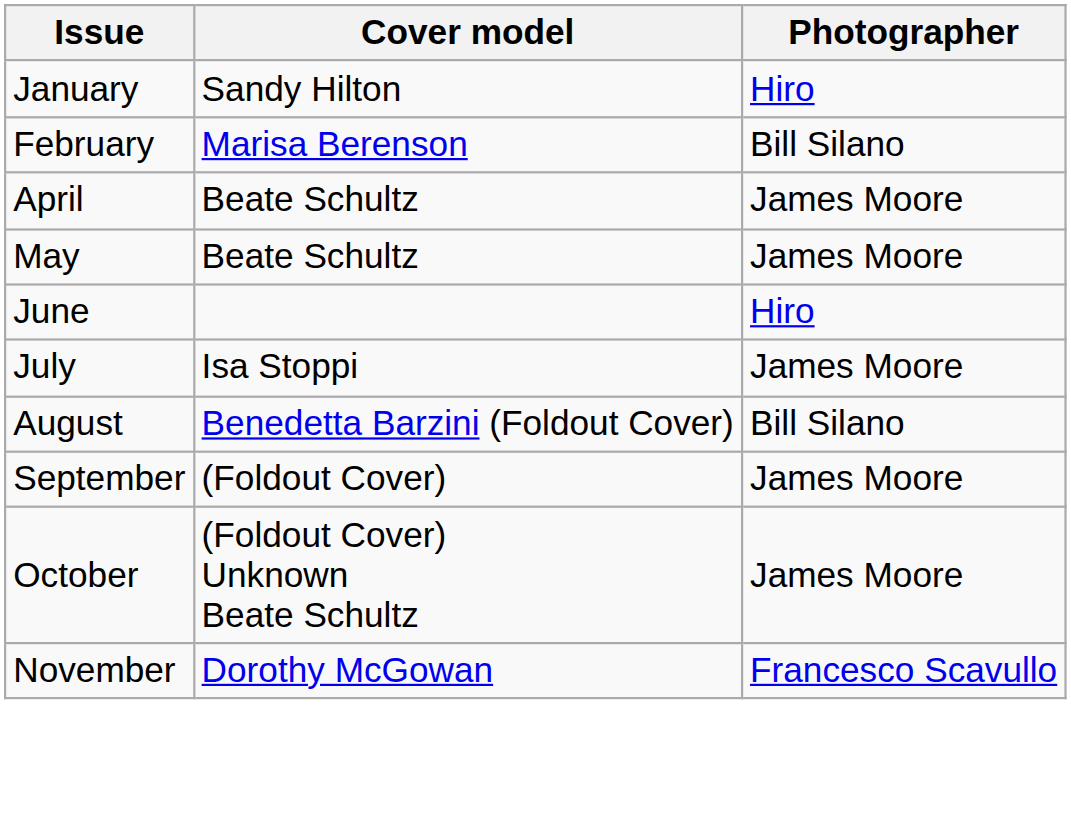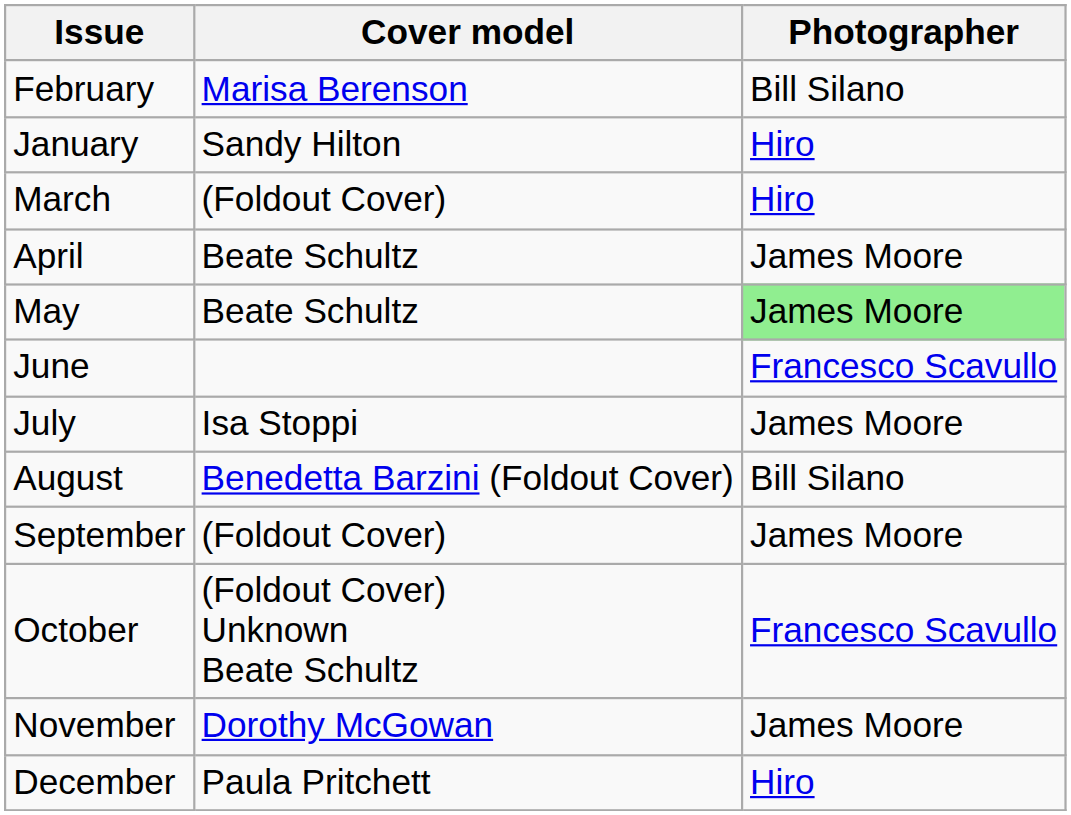rows swapped: January <-> February
+ row: March | (Foldout Cover) | Hiro
May | Photographer: no background -> lightgreen background
June | Photographer: Hiro -> Francesco Scavullo
October | Photographer: James Moore -> Francesco Scavullo
November | Photographer: Francesco Scavullo -> James Moore
+ row: December | Paula Pritchett | Hiro
